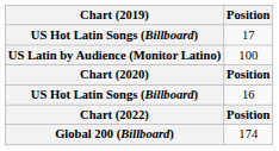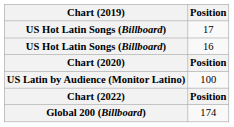rows swapped: 100 <-> 16
